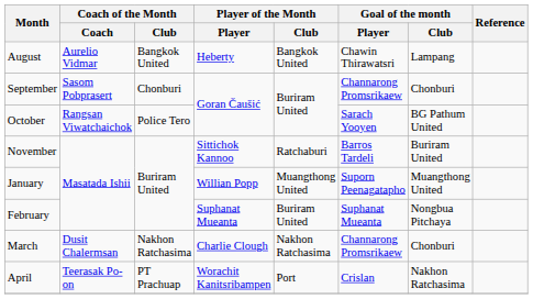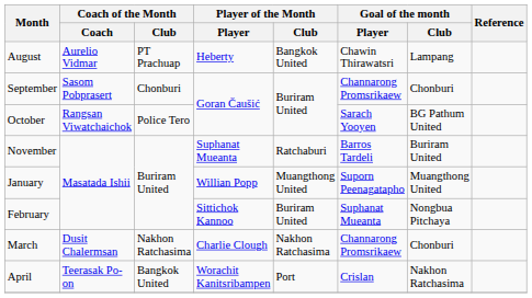August | Coach of the Month / Club: Bangkok United -> PT Prachuap
November | Player of the Month / Player: Sittichok Kannoo -> Suphanat Mueanta
February | Player of the Month / Player: Suphanat Mueanta -> Sittichok Kannoo
April | Coach of the Month / Club: PT Prachuap -> Bangkok United
